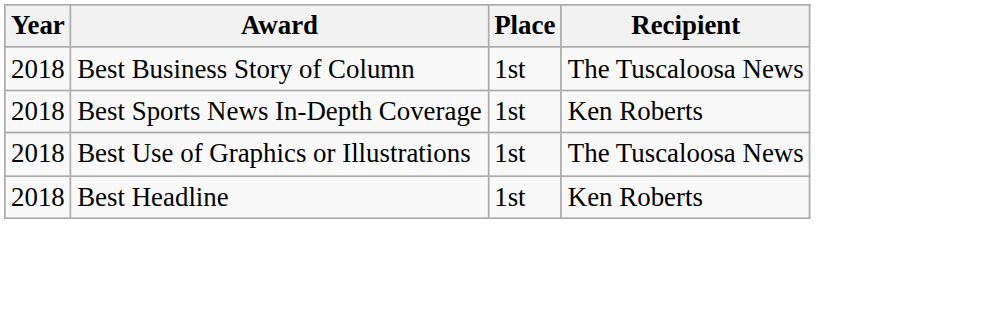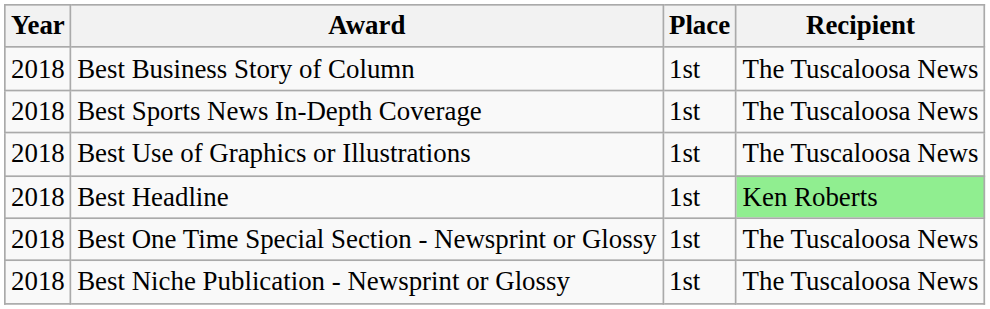Best Sports News In-Depth Coverage | Recipient: Ken Roberts -> The Tuscaloosa News
Best Headline | Recipient: no background -> lightgreen background
+ row: 2018 | Best One Time Special Section - Newsprint or Glossy | 1st | The Tuscaloosa News
+ row: 2018 | Best Niche Publication - Newsprint or Glossy | 1st | The Tuscaloosa News
